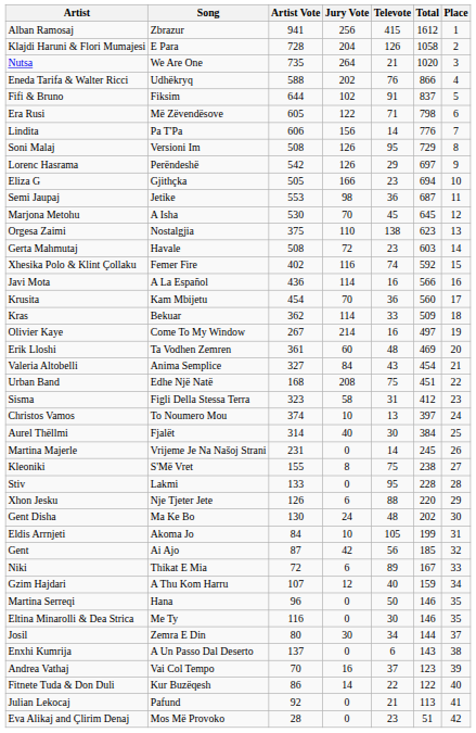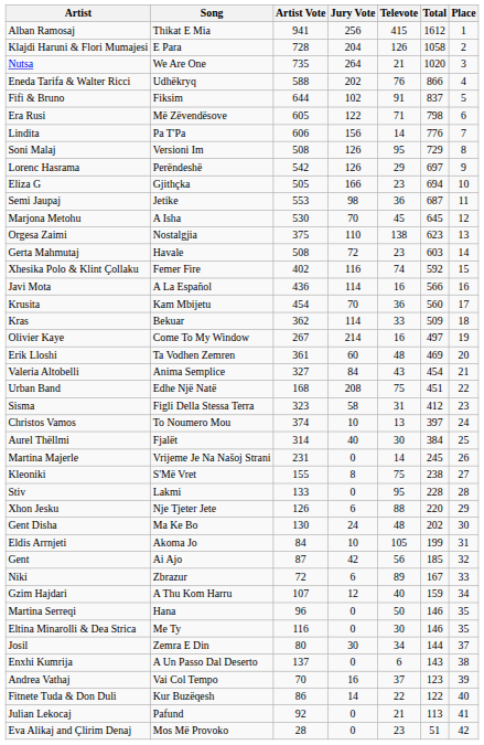Alban Ramosaj | Song: Zbrazur -> Thikat E Mia
Niki | Song: Thikat E Mia -> Zbrazur
